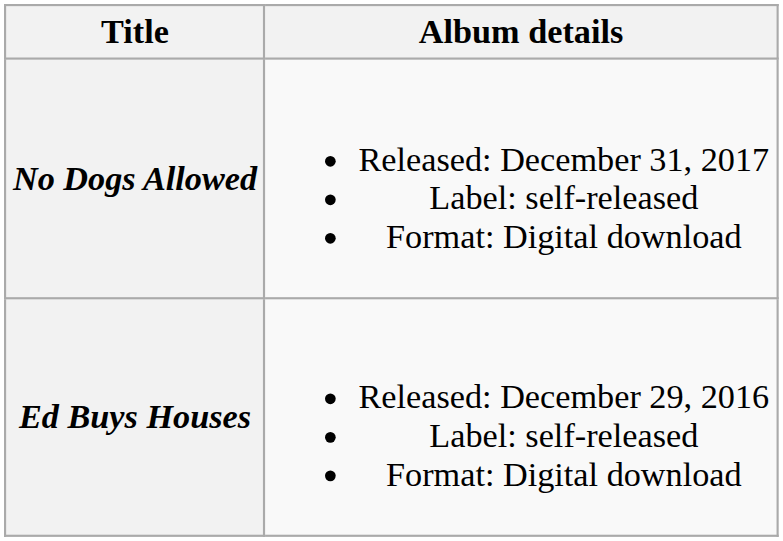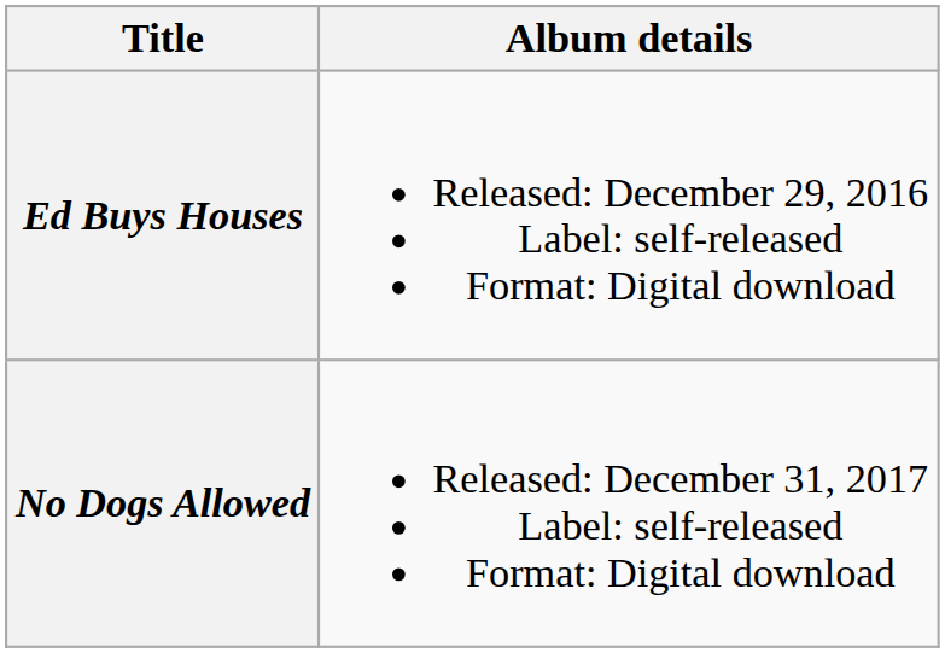rows swapped: Ed Buys Houses <-> No Dogs Allowed
